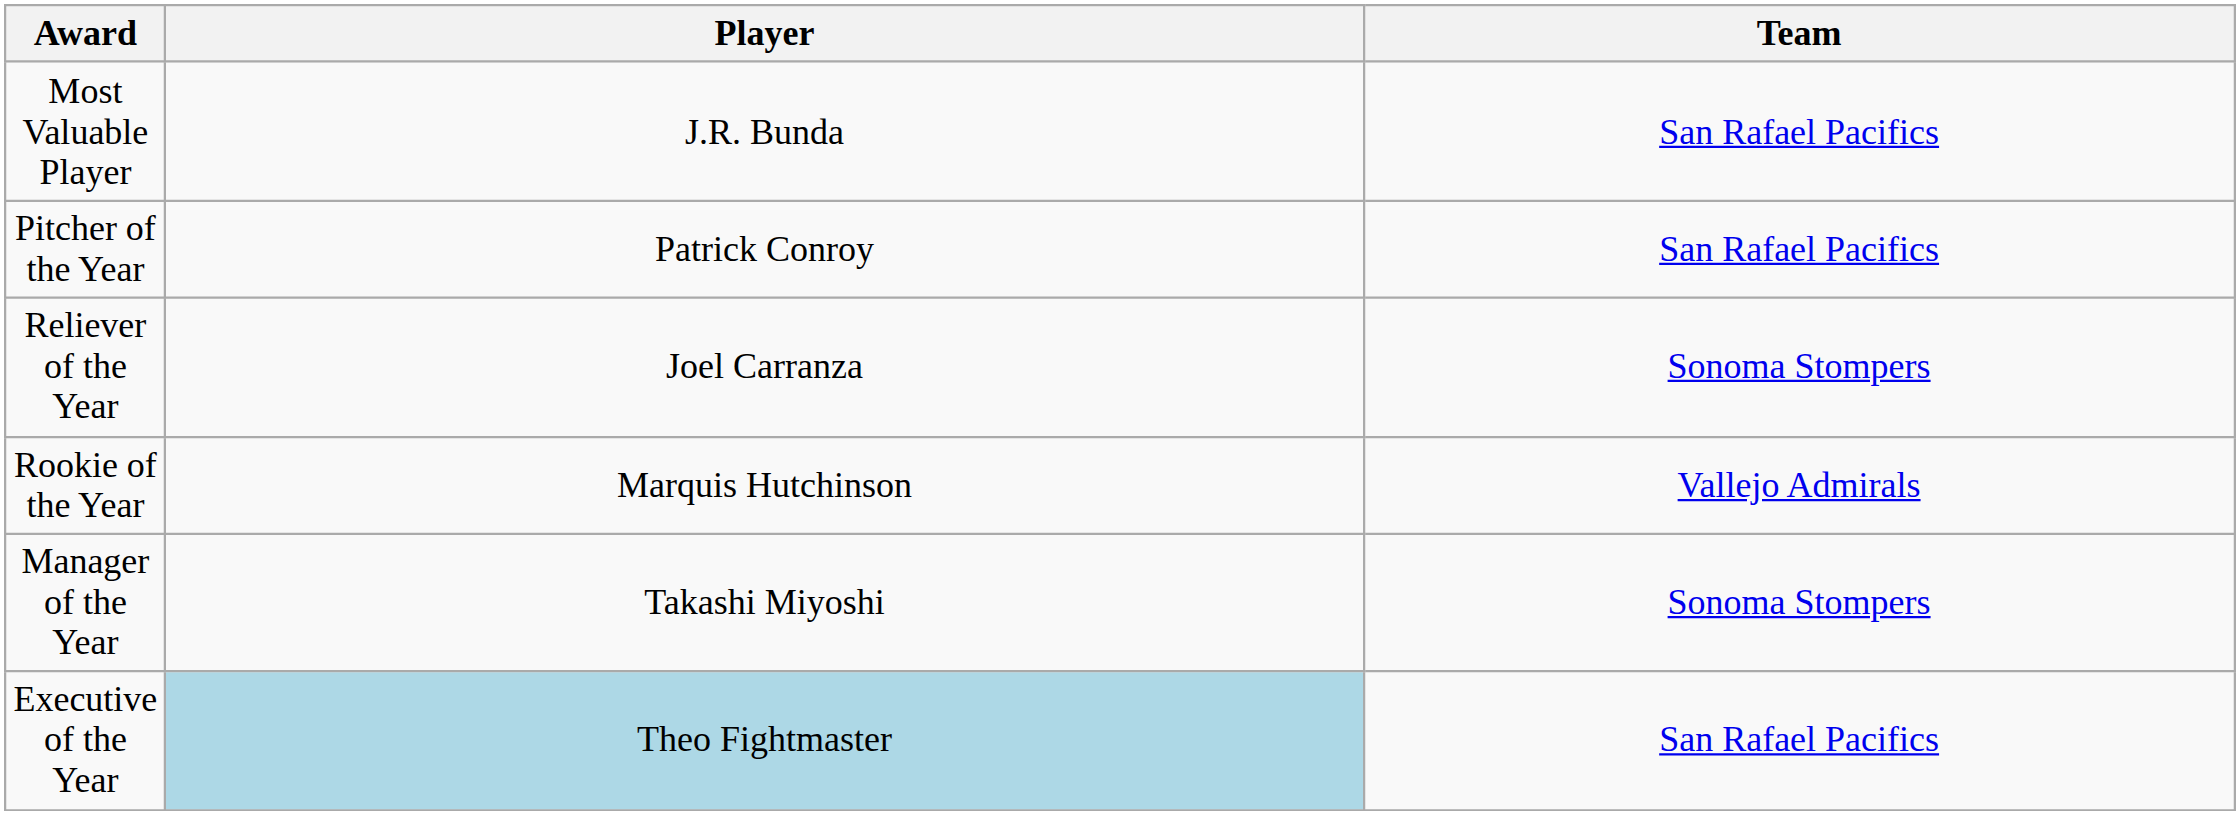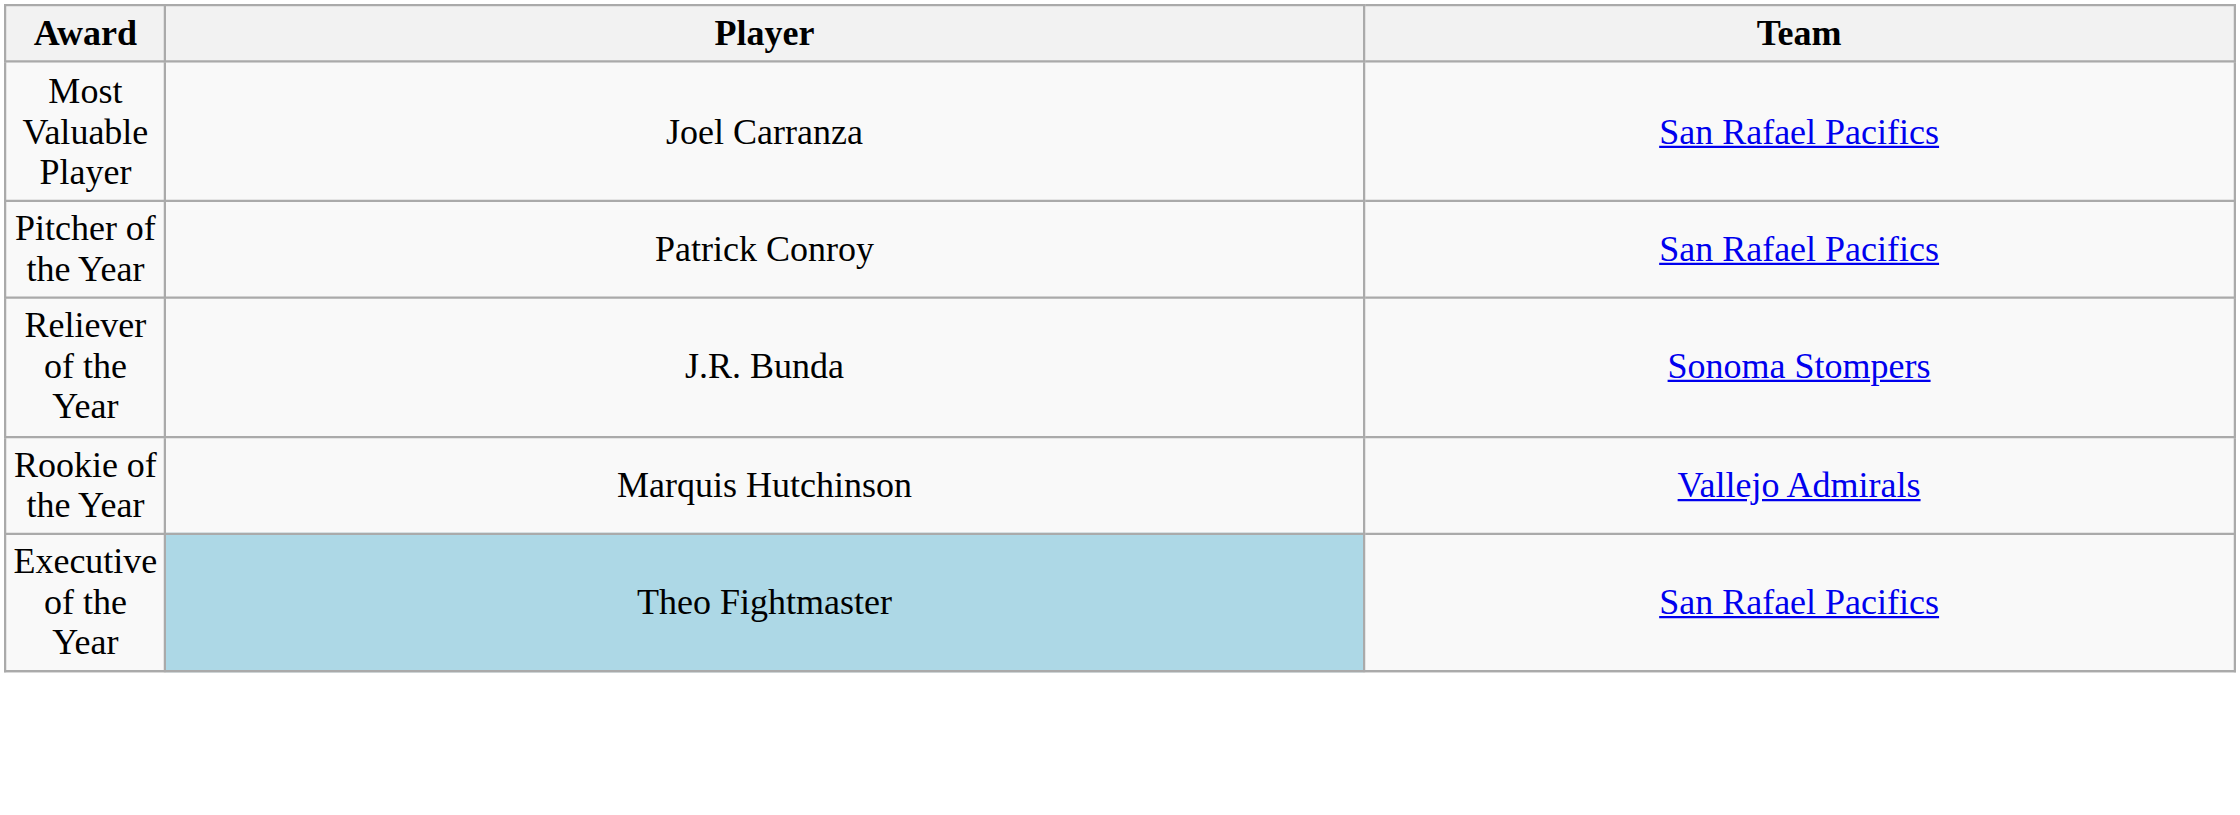Most Valuable Player | Player: J.R. Bunda -> Joel Carranza
Reliever of the Year | Player: Joel Carranza -> J.R. Bunda
- row: Manager of the Year | Takashi Miyoshi | Sonoma Stompers
